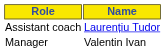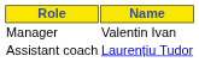rows swapped: Manager <-> Assistant coach
